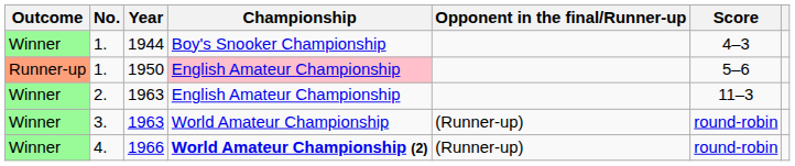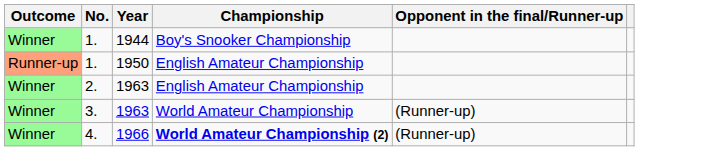- column: Score | 4–3 | 5–6 | 11–3 | round-robin | round-robin
1. / 1950 | Championship: pink background -> no background
